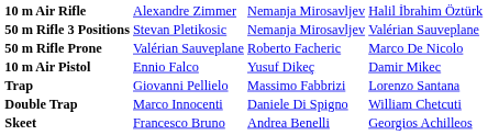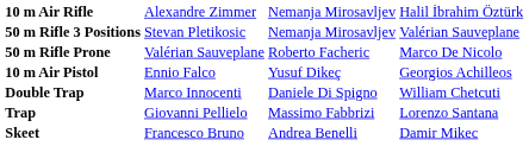10 m Air Pistol | column 4: Damir Mikec -> Georgios Achilleos
rows swapped: Trap <-> Double Trap
Skeet | column 4: Georgios Achilleos -> Damir Mikec
